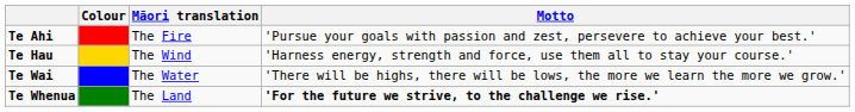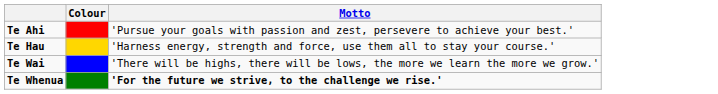- column: Māori translation | The Fire | The Wind | The Water | The Land
